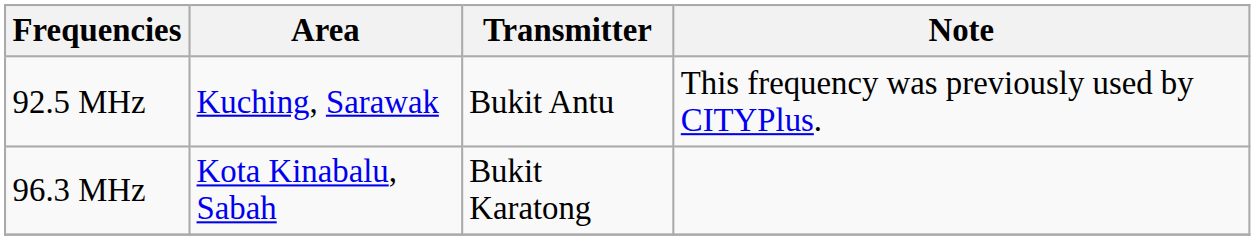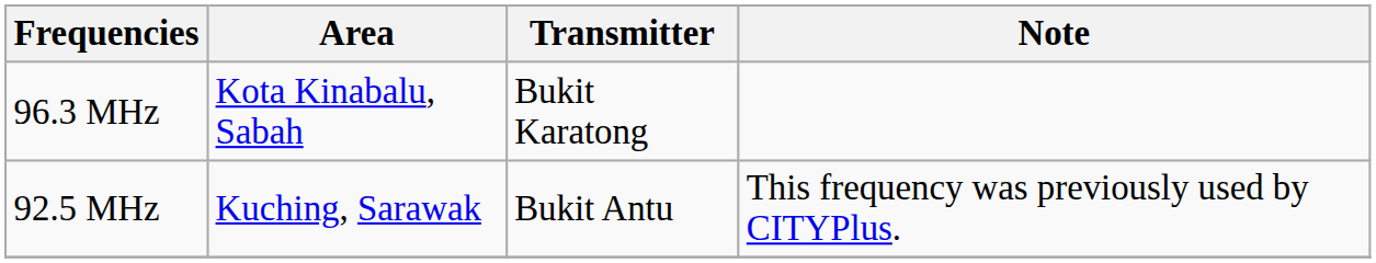rows swapped: 92.5 MHz <-> 96.3 MHz
